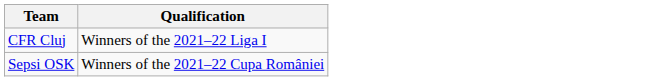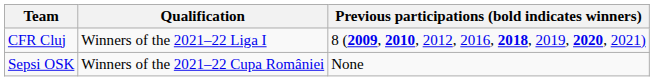+ column: Previous participations (bold indicates winners) | 8 (2009, 2010, 2012, 2016, 2018, 2019, 2020, 2021) | None
